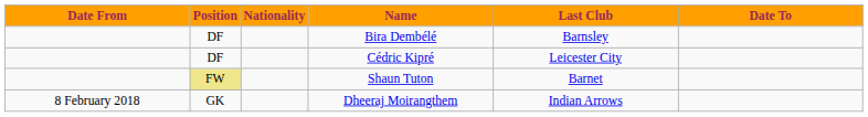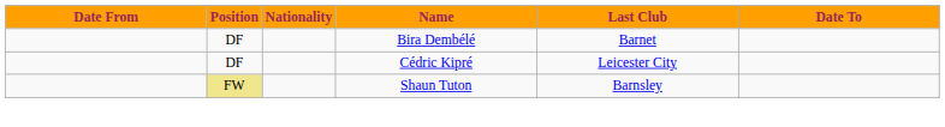Bira Dembélé | Last Club: Barnsley -> Barnet
Shaun Tuton | Last Club: Barnet -> Barnsley
- row: 8 February 2018 | GK | Dheeraj Moirangthem | Indian Arrows
